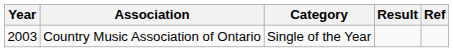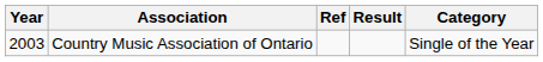columns swapped: Category <-> Ref
